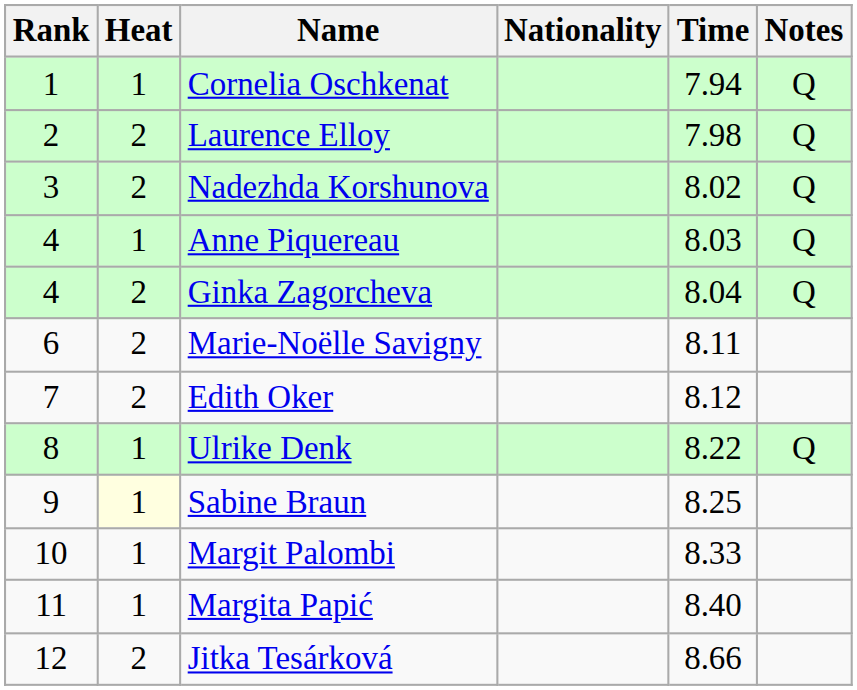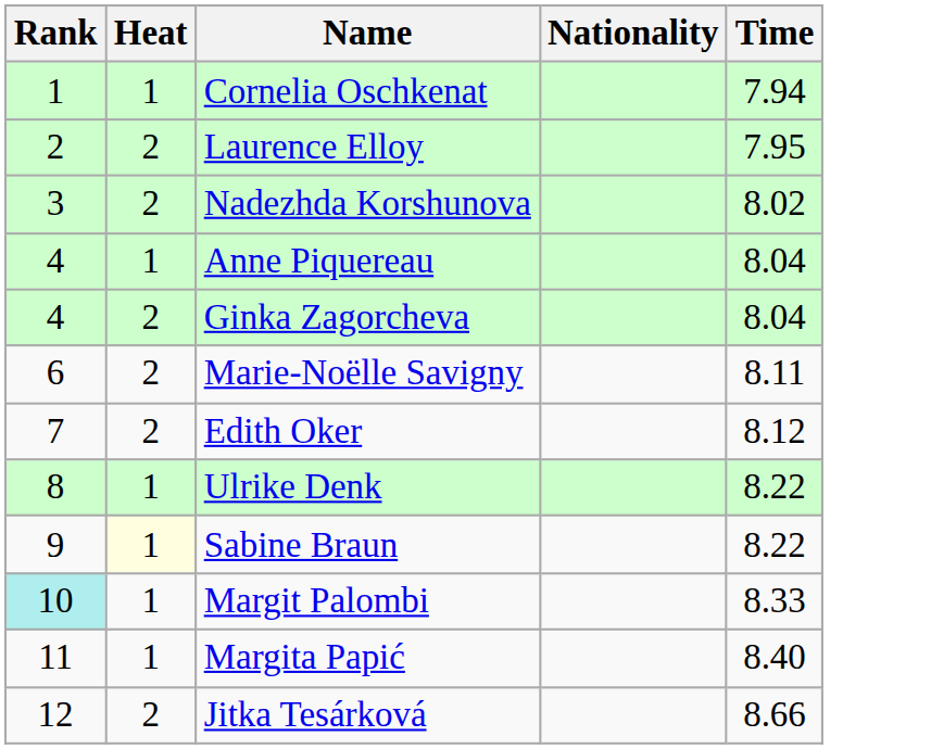- column: Notes | Q | Q | Q | Q | Q | Q
Laurence Elloy | Time: 7.98 -> 7.95
Anne Piquereau | Time: 8.03 -> 8.04
Sabine Braun | Time: 8.25 -> 8.22
Margit Palombi | Rank: no background -> paleturquoise background
